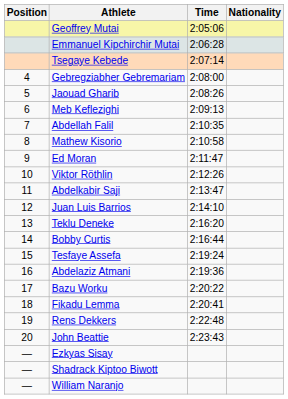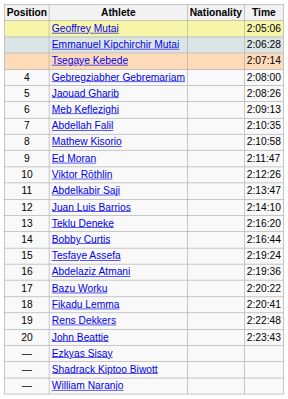columns swapped: Nationality <-> Time
